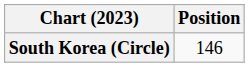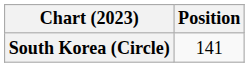South Korea (Circle) | Position: 146 -> 141
